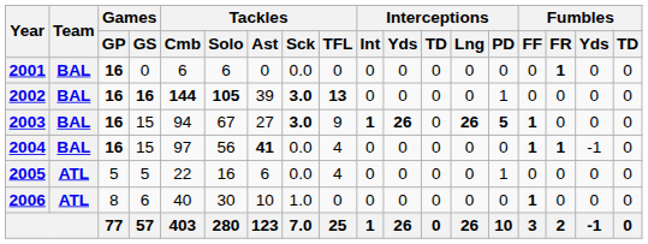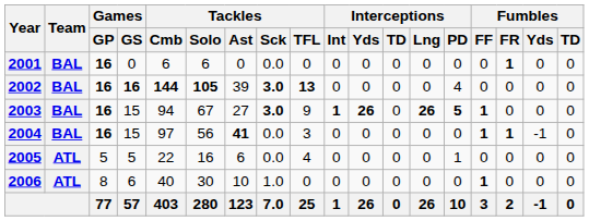2002 | Interceptions / PD: 1 -> 4
2004 | Tackles / TFL: 4 -> 3
